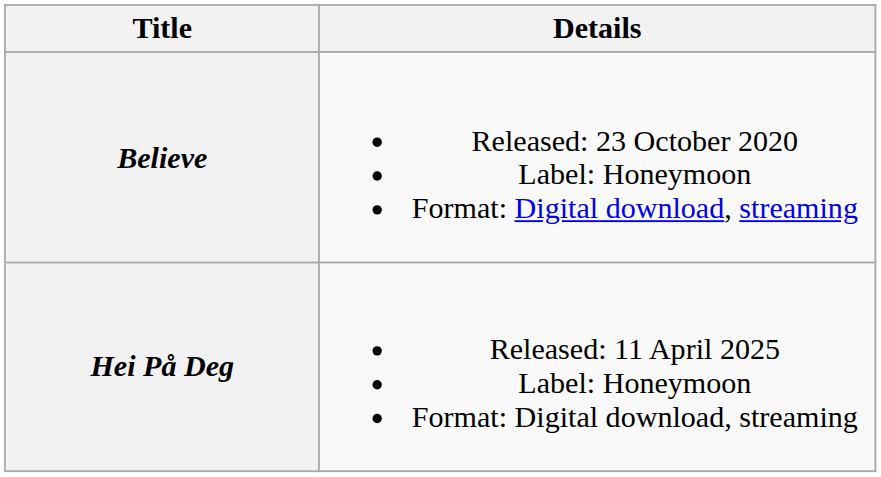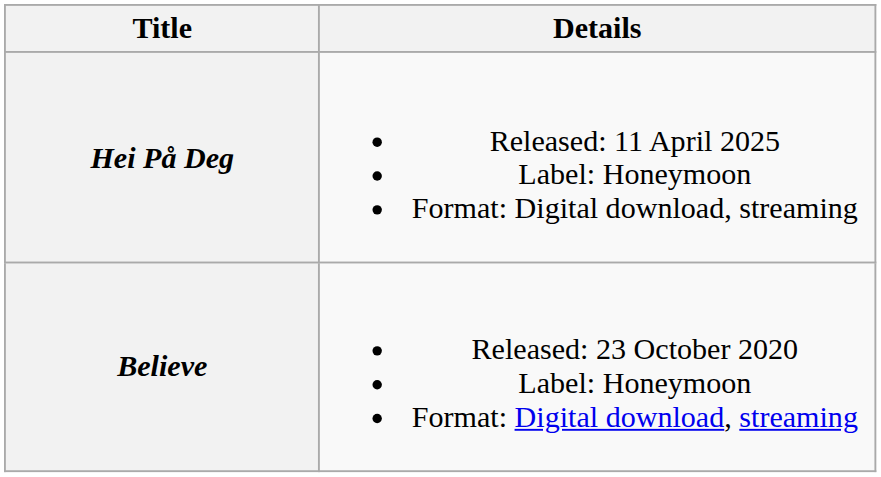rows swapped: Believe <-> Hei På Deg
